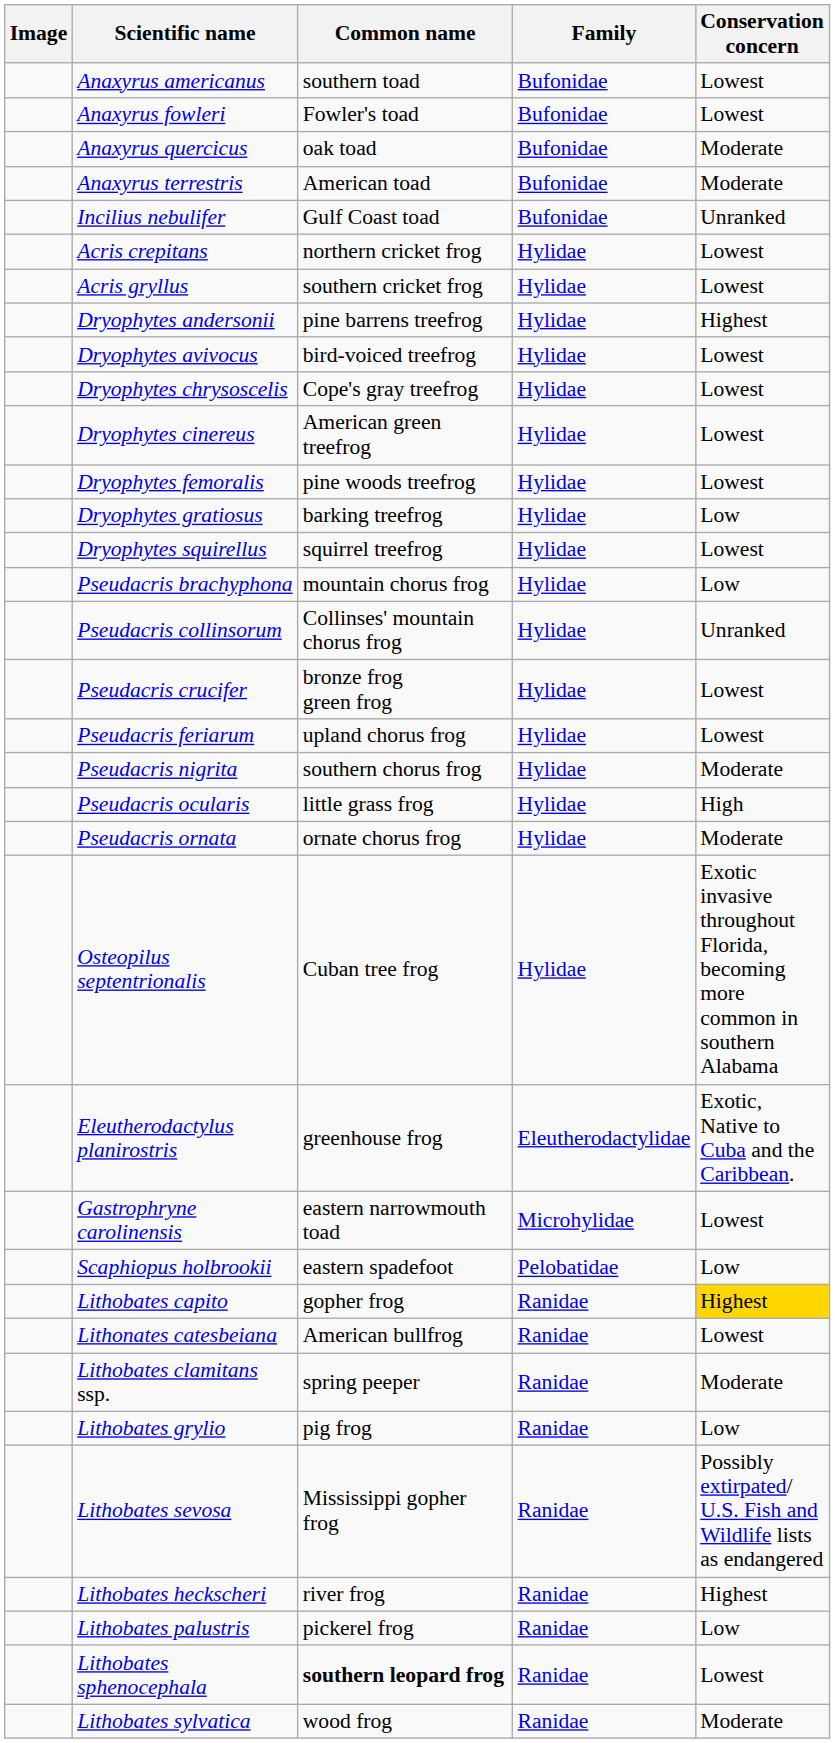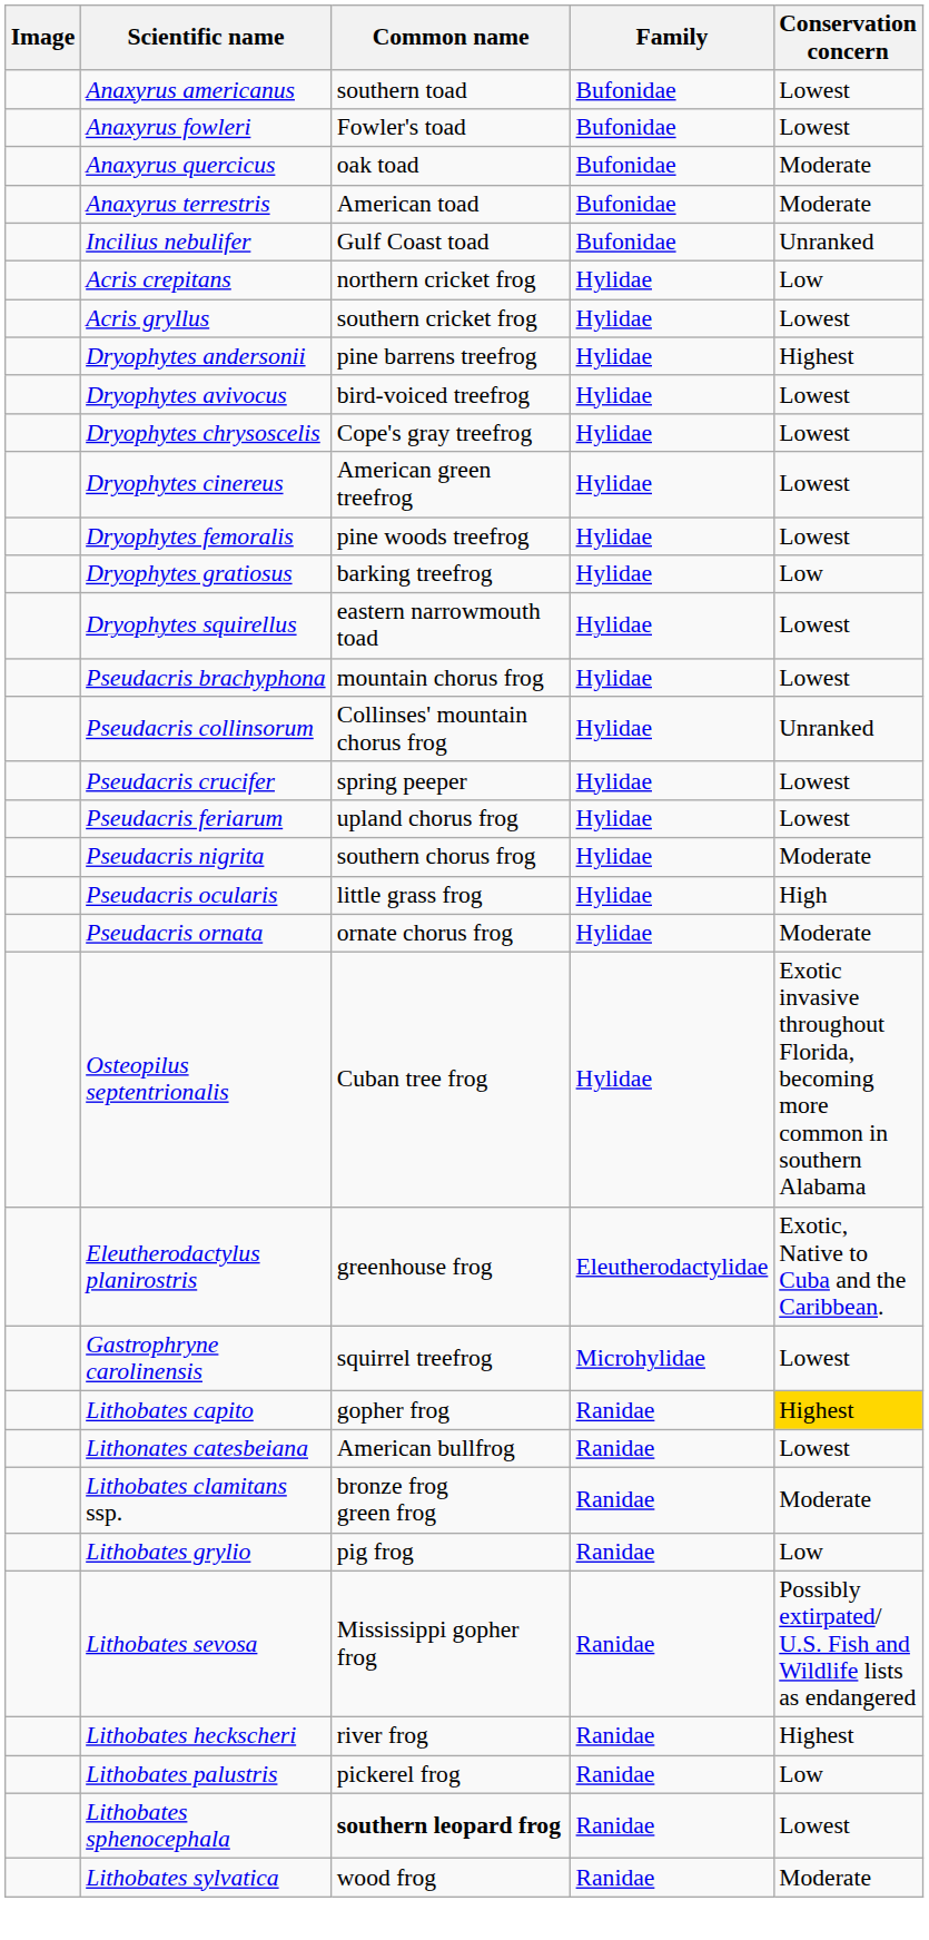Acris crepitans | Conservation concern: Lowest -> Low
Dryophytes squirellus | Common name: squirrel treefrog -> eastern narrowmouth toad
Pseudacris brachyphona | Conservation concern: Low -> Lowest
Pseudacris crucifer | Common name: bronze frog green frog -> spring peeper
Gastrophryne carolinensis | Common name: eastern narrowmouth toad -> squirrel treefrog
- row: Scaphiopus holbrookii | eastern spadefoot | Pelobatidae | Low
Lithobates clamitans ssp. | Common name: spring peeper -> bronze frog green frog
